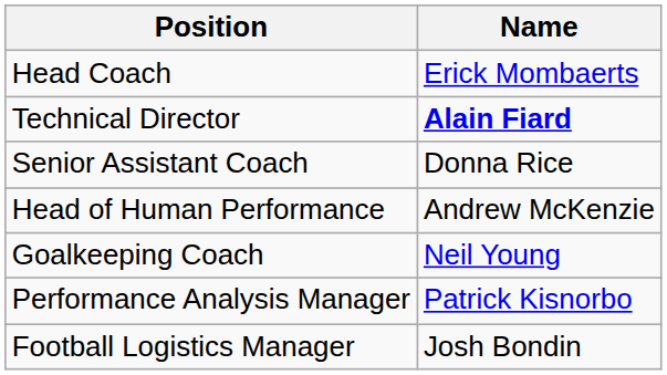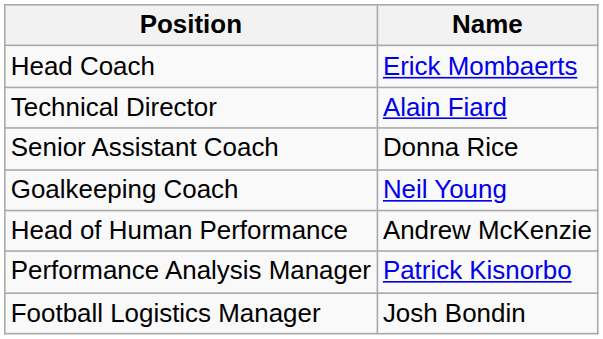Technical Director | Name: bold -> normal
rows swapped: Goalkeeping Coach <-> Head of Human Performance
